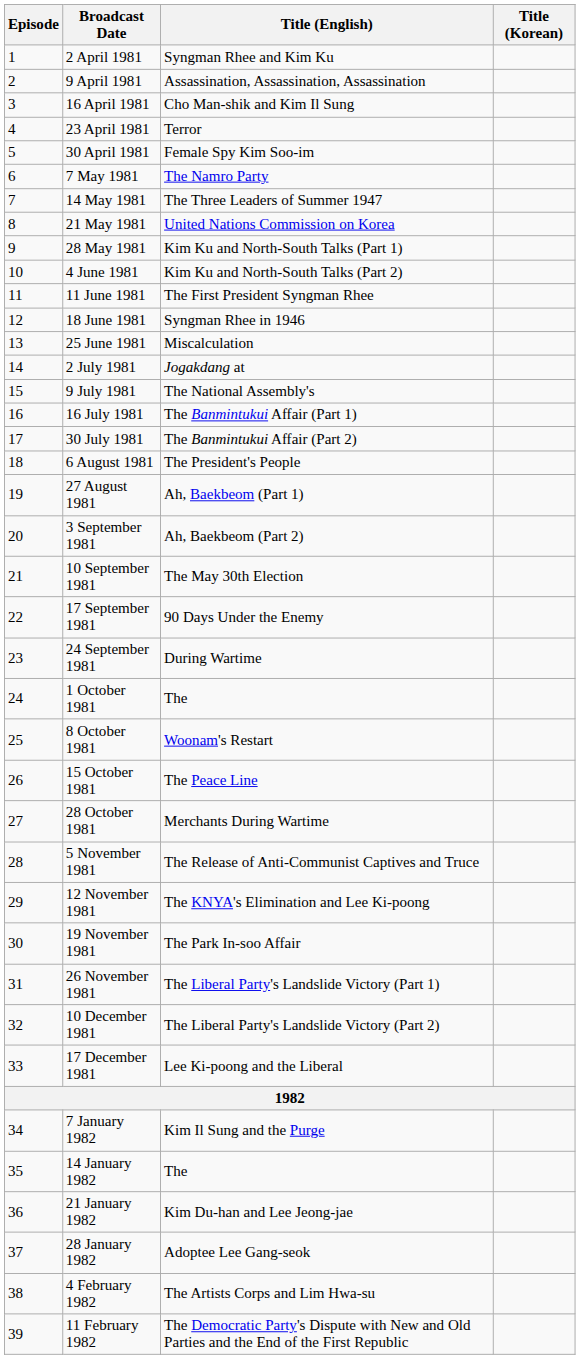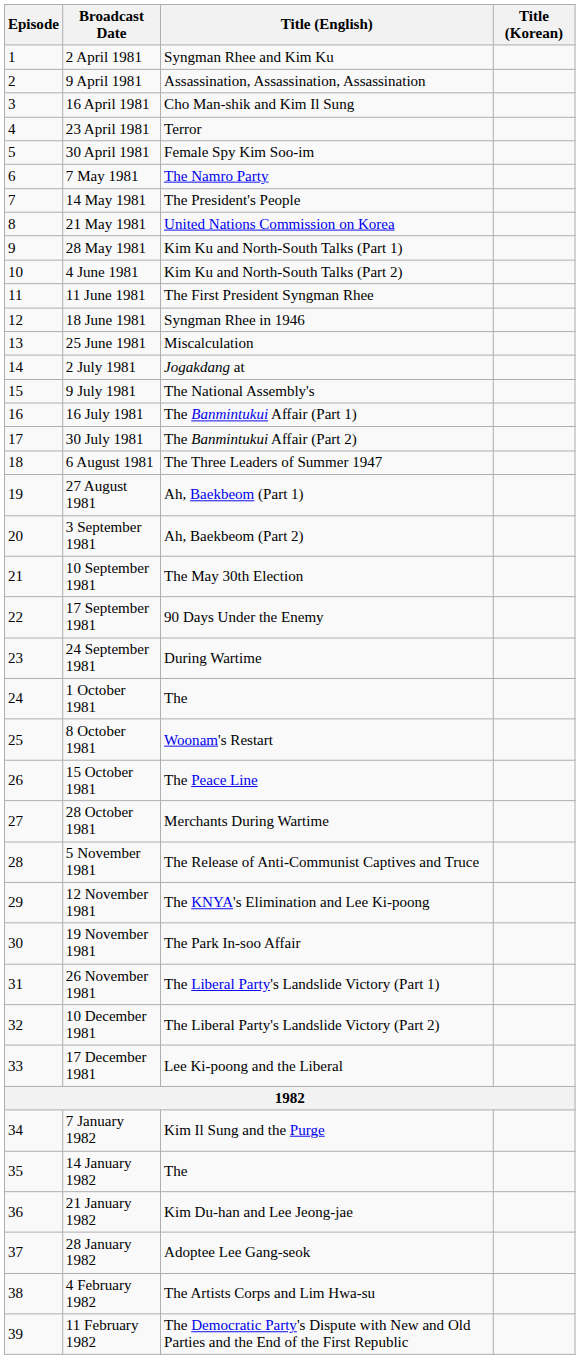14 May 1981 | Title (English): The Three Leaders of Summer 1947 -> The President's People
6 August 1981 | Title (English): The President's People -> The Three Leaders of Summer 1947
